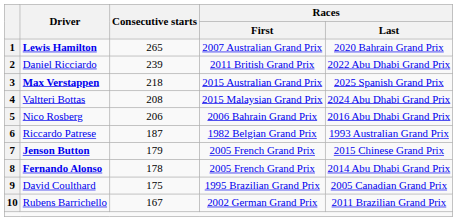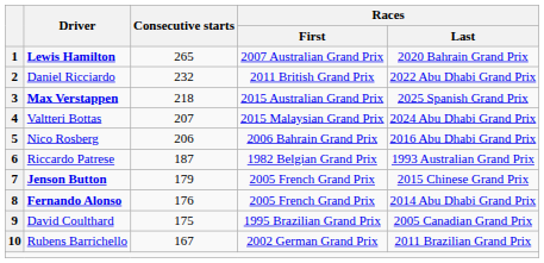2 | Consecutive starts: 239 -> 232
4 | Consecutive starts: 208 -> 207
8 | Consecutive starts: 178 -> 176
